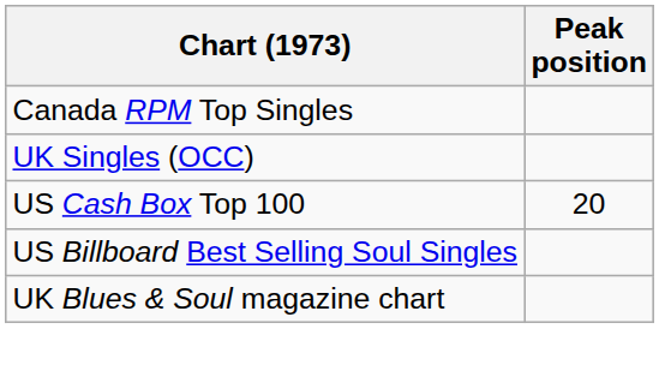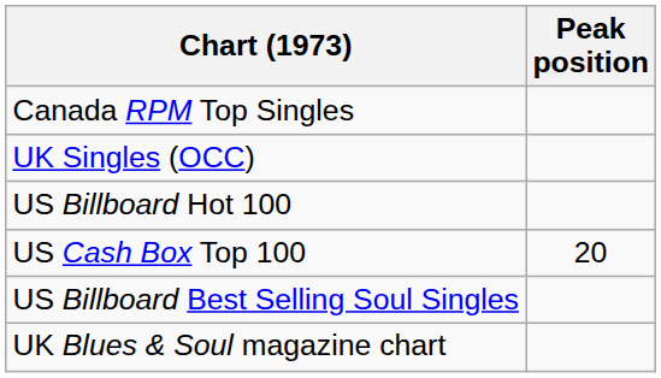+ row: US Billboard Hot 100
